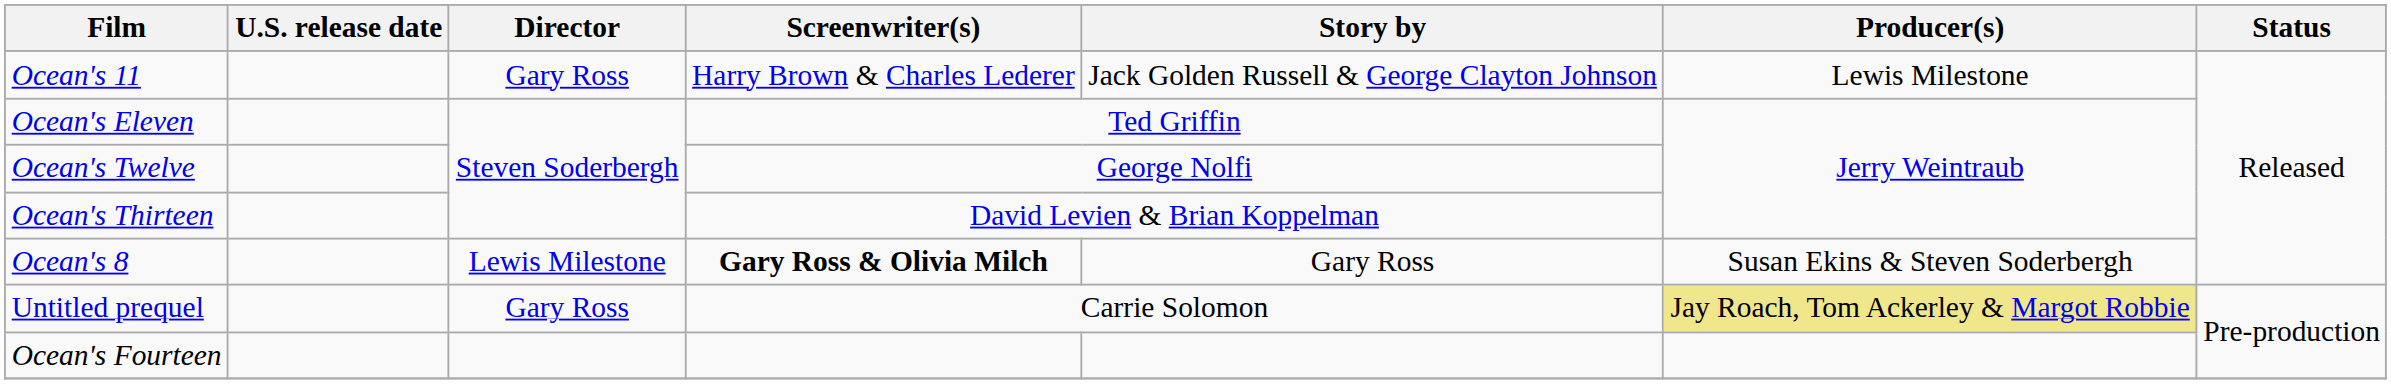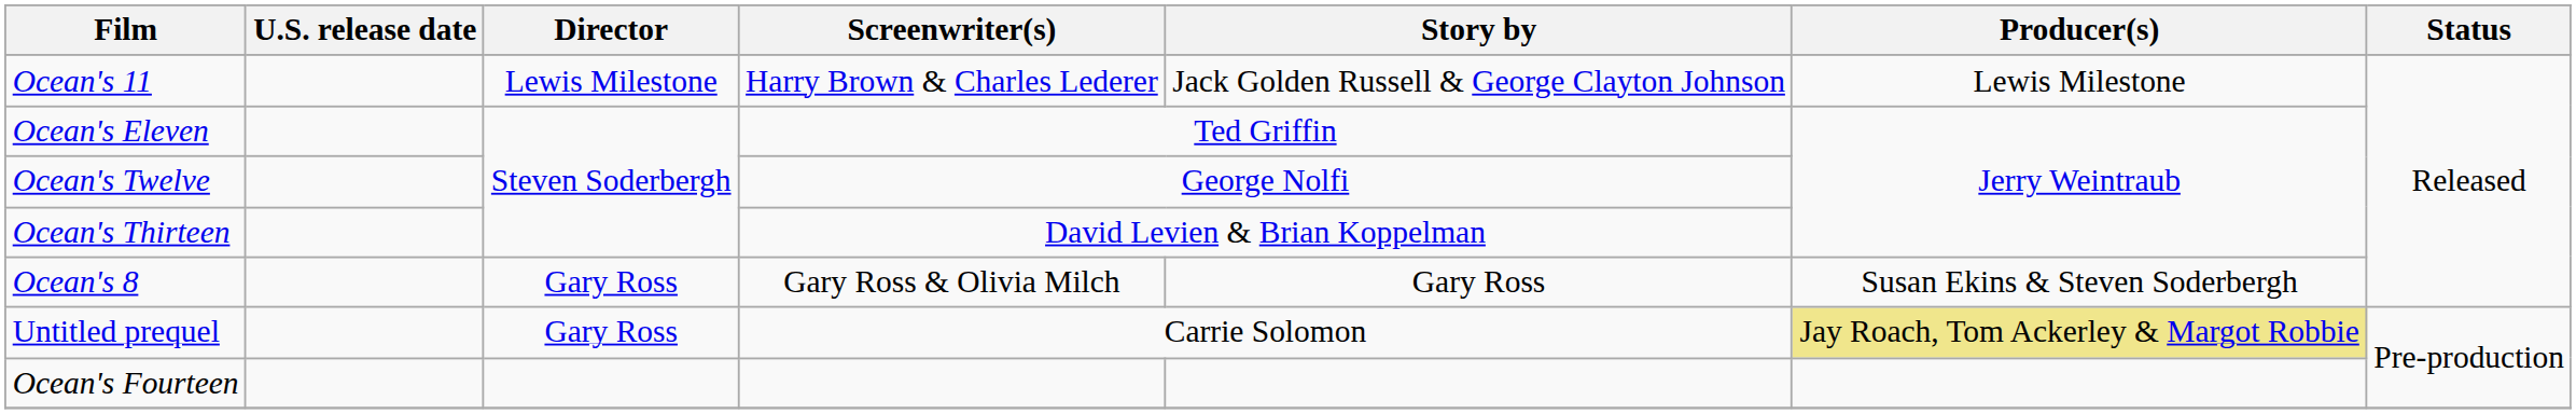Ocean's 11 | Director: Gary Ross -> Lewis Milestone
Ocean's 8 | Director: Lewis Milestone -> Gary Ross
Ocean's 8 | Screenwriter(s): bold -> normal
